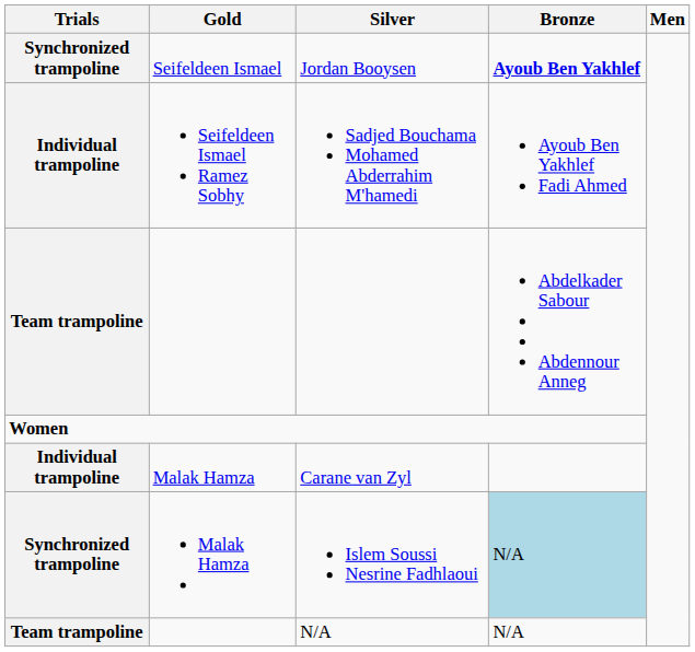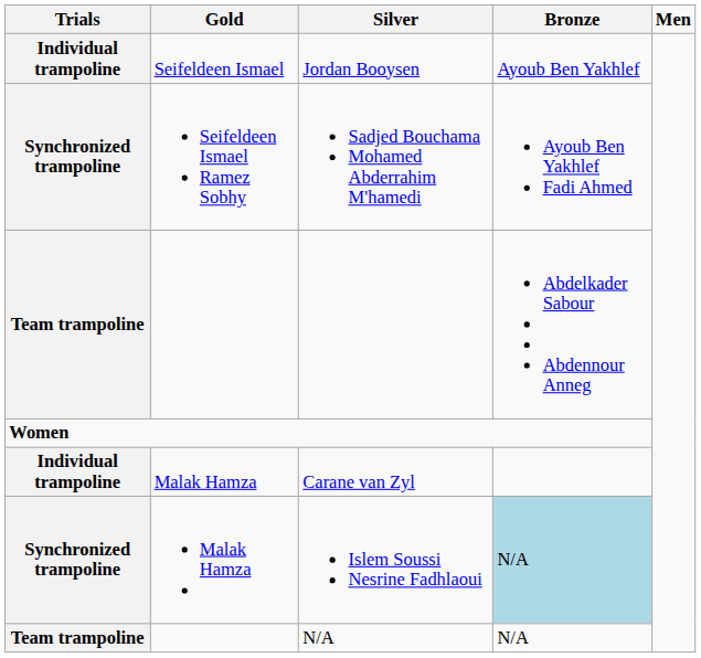Jordan Booysen | Trials: Synchronized trampoline -> Individual trampoline
Jordan Booysen | Bronze: bold -> normal
Sadjed Bouchama Mohamed Abderrahim M'hamedi | Trials: Individual trampoline -> Synchronized trampoline
